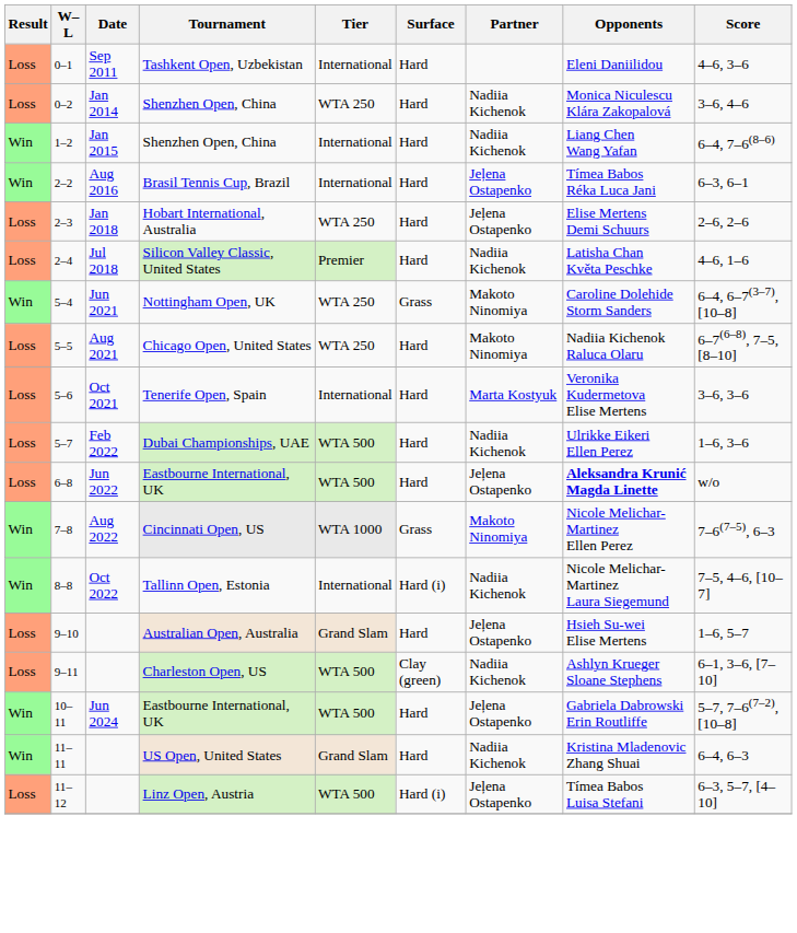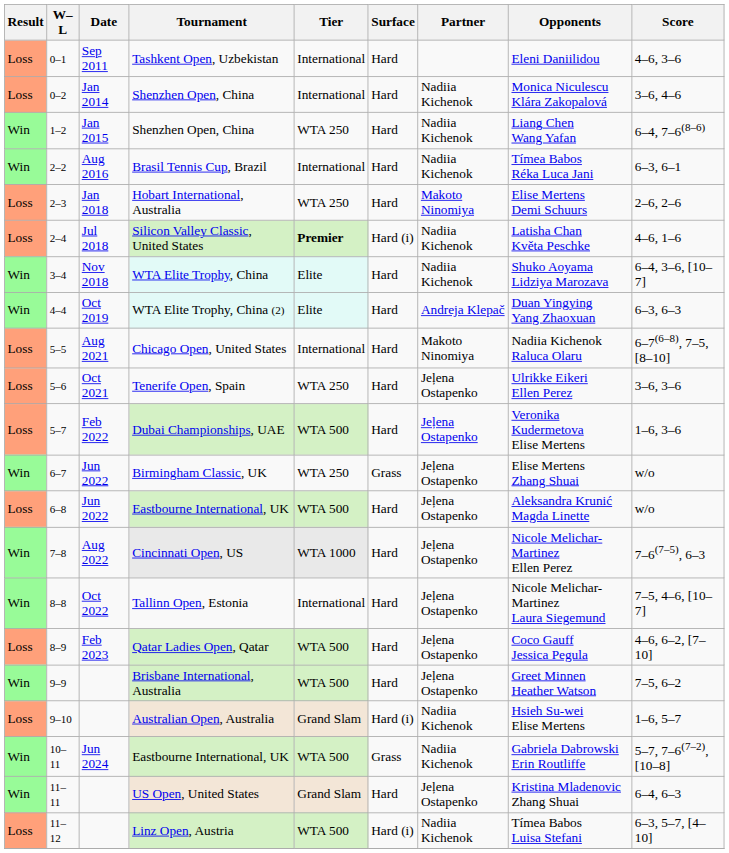0–2 / Shenzhen Open, China | Tier: WTA 250 -> International
1–2 / Shenzhen Open, China | Tier: International -> WTA 250
Brasil Tennis Cup, Brazil | Partner: Jeļena Ostapenko -> Nadiia Kichenok
Hobart International, Australia | Partner: Jeļena Ostapenko -> Makoto Ninomiya
Silicon Valley Classic, United States | Tier: normal -> bold
Silicon Valley Classic, United States | Surface: Hard -> Hard (i)
+ row: Win | 3–4 | Nov 2018 | WTA Elite Trophy, China | Elite | Hard | Nadiia Kichenok | Shuko Aoyama Lidziya Marozava | 6–4, 3–6, [10–7]
+ row: Win | 4–4 | Oct 2019 | WTA Elite Trophy, China (2) | Elite | Hard | Andreja Klepač | Duan Yingying Yang Zhaoxuan | 6–3, 6–3
- row: Win | 5–4 | Jun 2021 | Nottingham Open, UK | WTA 250 | Grass | Makoto Ninomiya | Caroline Dolehide Storm Sanders | 6–4, 6–7(3–7), [10–8]
Chicago Open, United States | Tier: WTA 250 -> International
Tenerife Open, Spain | Tier: International -> WTA 250
Tenerife Open, Spain | Partner: Marta Kostyuk -> Jeļena Ostapenko
Tenerife Open, Spain | Opponents: Veronika Kudermetova Elise Mertens -> Ulrikke Eikeri Ellen Perez
Dubai Championships, UAE | Partner: Nadiia Kichenok -> Jeļena Ostapenko
Dubai Championships, UAE | Opponents: Ulrikke Eikeri Ellen Perez -> Veronika Kudermetova Elise Mertens
+ row: Win | 6–7 | Jun 2022 | Birmingham Classic, UK | WTA 250 | Grass | Jeļena Ostapenko | Elise Mertens Zhang Shuai | w/o
6–8 / Eastbourne International, UK | Opponents: bold -> normal
Cincinnati Open, US | Surface: Grass -> Hard
Cincinnati Open, US | Partner: Makoto Ninomiya -> Jeļena Ostapenko
Tallinn Open, Estonia | Surface: Hard (i) -> Hard
Tallinn Open, Estonia | Partner: Nadiia Kichenok -> Jeļena Ostapenko
+ row: Loss | 8–9 | Feb 2023 | Qatar Ladies Open, Qatar | WTA 500 | Hard | Jeļena Ostapenko | Coco Gauff Jessica Pegula | 4–6, 6–2, [7–10]
+ row: Win | 9–9 | Brisbane International, Australia | WTA 500 | Hard | Jeļena Ostapenko | Greet Minnen Heather Watson | 7–5, 6–2
Australian Open, Australia | Surface: Hard -> Hard (i)
Australian Open, Australia | Partner: Jeļena Ostapenko -> Nadiia Kichenok
- row: Loss | 9–11 | Charleston Open, US | WTA 500 | Clay (green) | Nadiia Kichenok | Ashlyn Krueger Sloane Stephens | 6–1, 3–6, [7–10]
10–11 / Eastbourne International, UK | Surface: Hard -> Grass
10–11 / Eastbourne International, UK | Partner: Jeļena Ostapenko -> Nadiia Kichenok
US Open, United States | Partner: Nadiia Kichenok -> Jeļena Ostapenko
Linz Open, Austria | Partner: Jeļena Ostapenko -> Nadiia Kichenok
